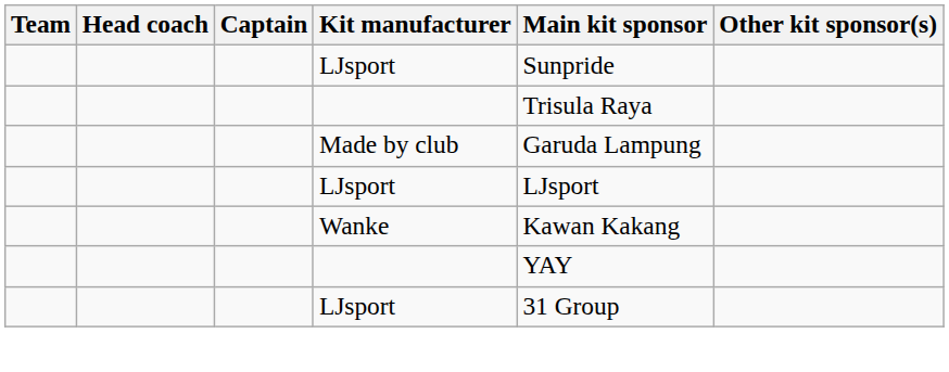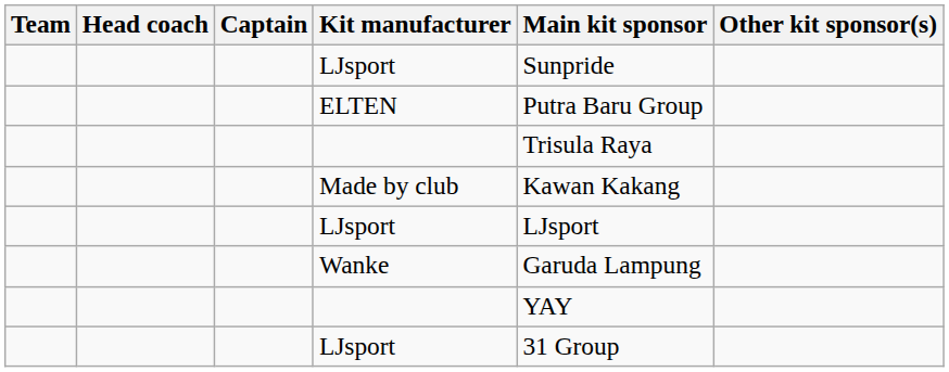+ row: ELTEN | Putra Baru Group
Made by club | Main kit sponsor: Garuda Lampung -> Kawan Kakang
Wanke | Main kit sponsor: Kawan Kakang -> Garuda Lampung
